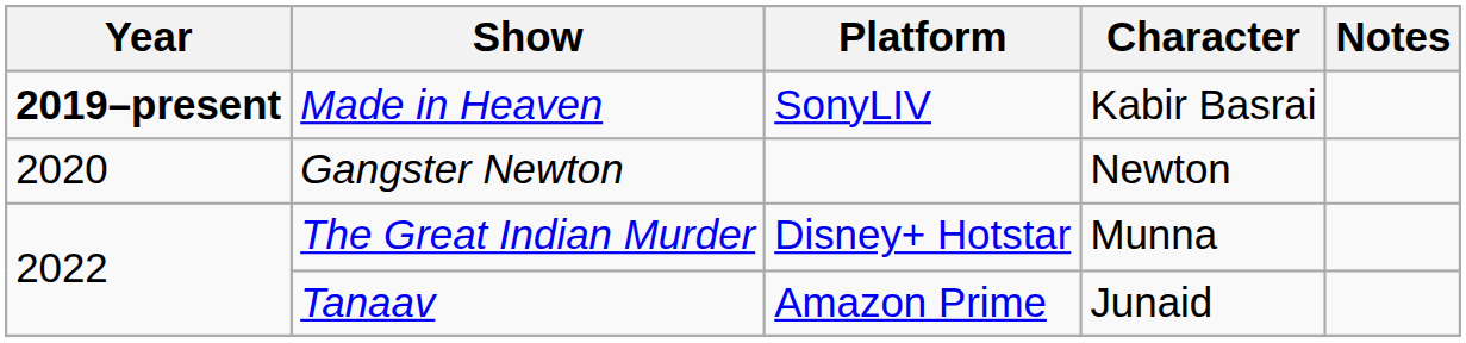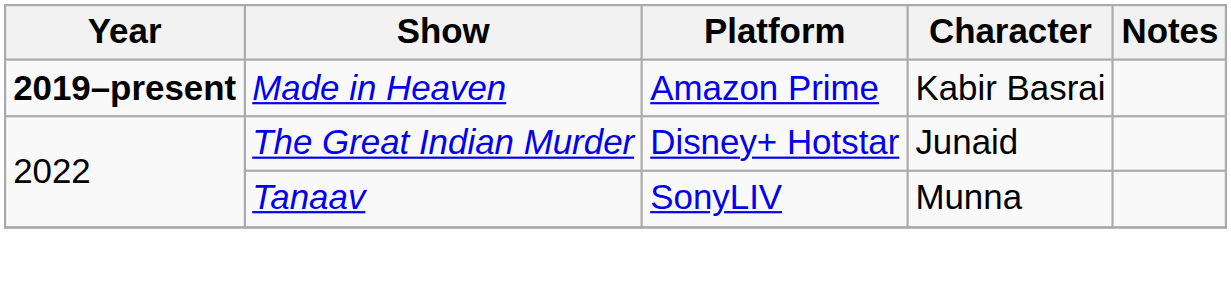Made in Heaven | Platform: SonyLIV -> Amazon Prime
- row: 2020 | Gangster Newton | Newton
The Great Indian Murder | Character: Munna -> Junaid
Tanaav | Platform: Amazon Prime -> SonyLIV
Tanaav | Character: Junaid -> Munna
